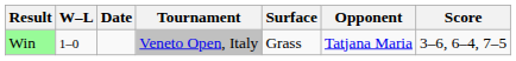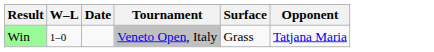- column: Score | 3–6, 6–4, 7–5
